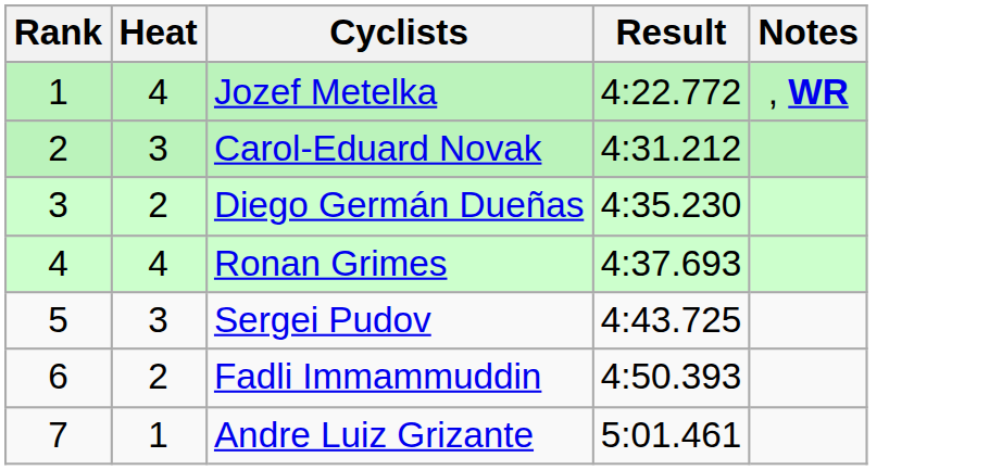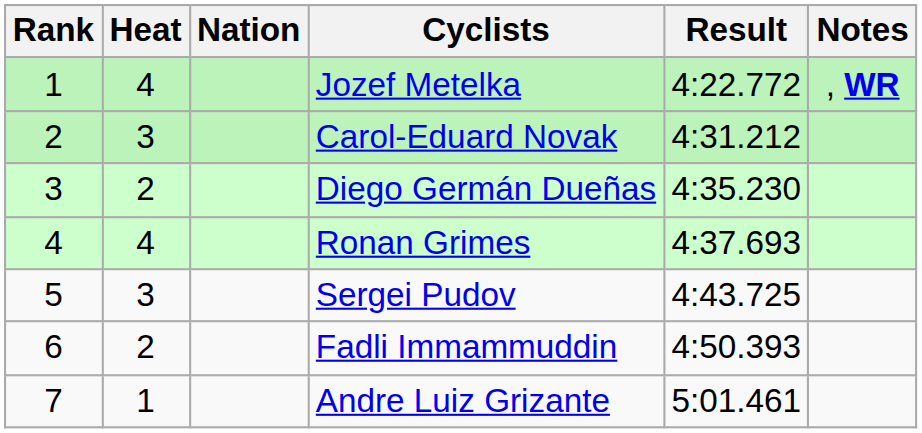+ column: Nation
